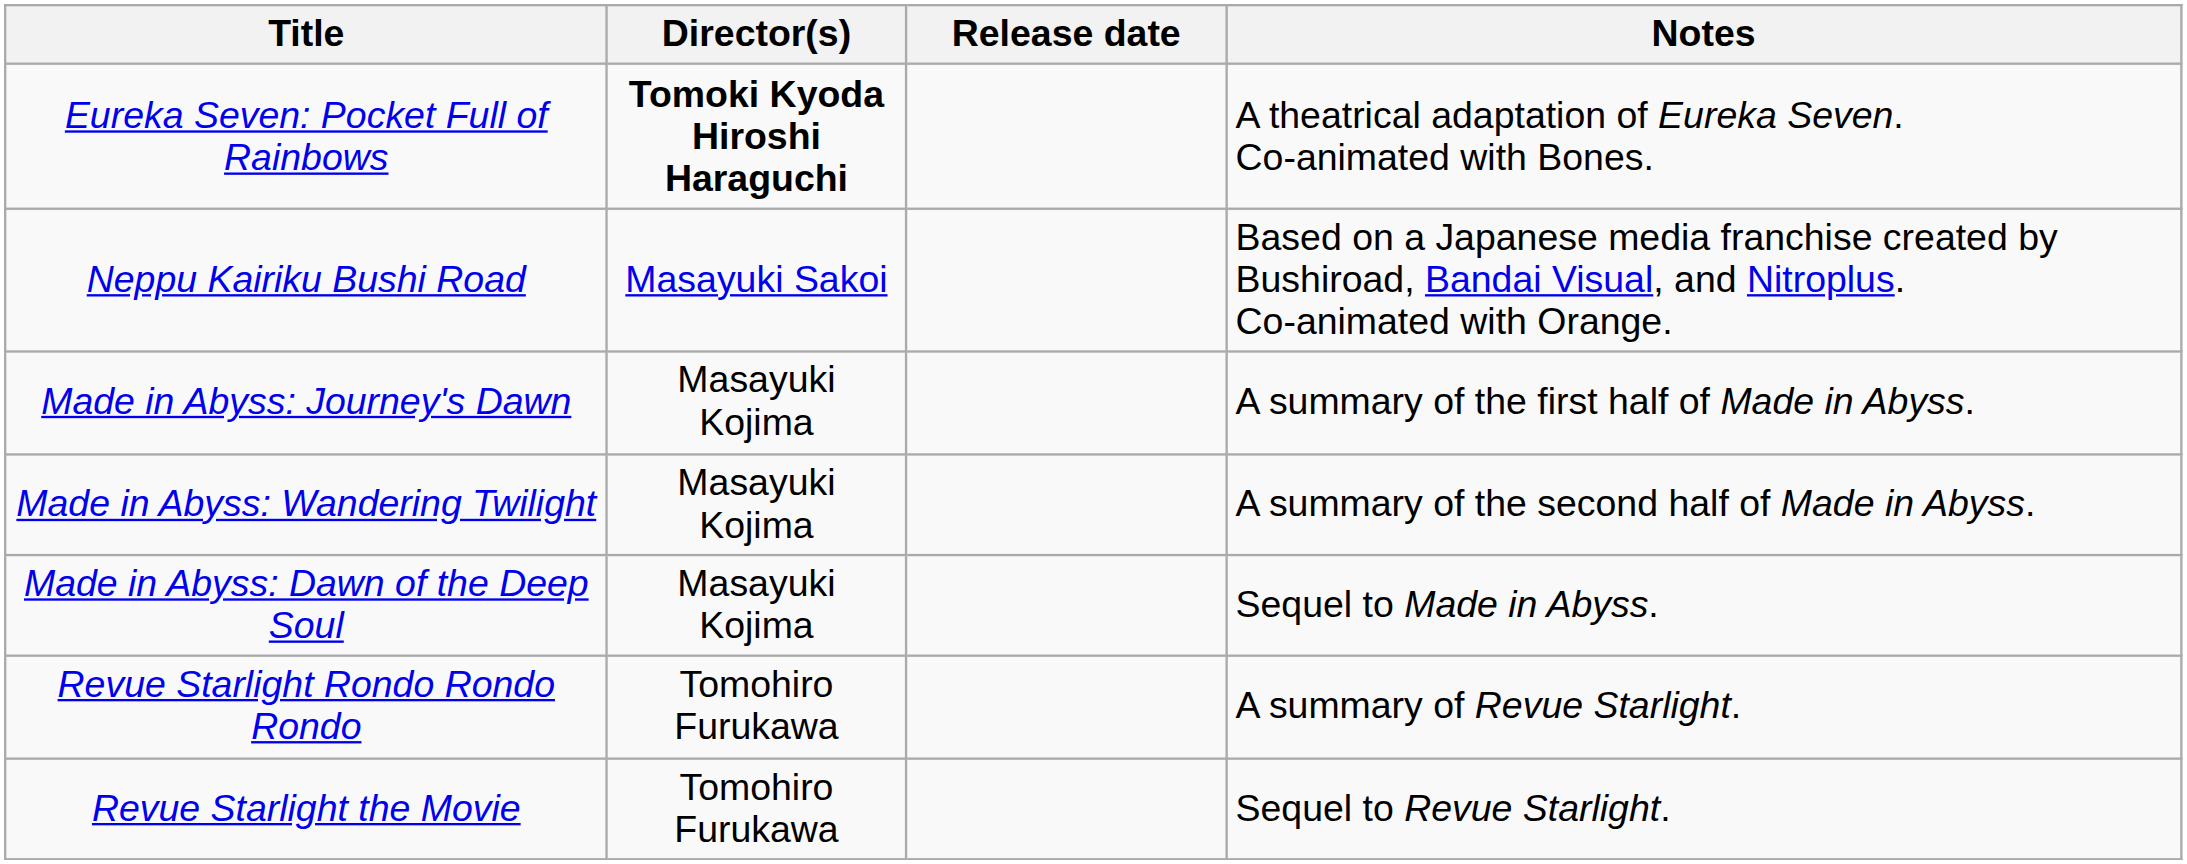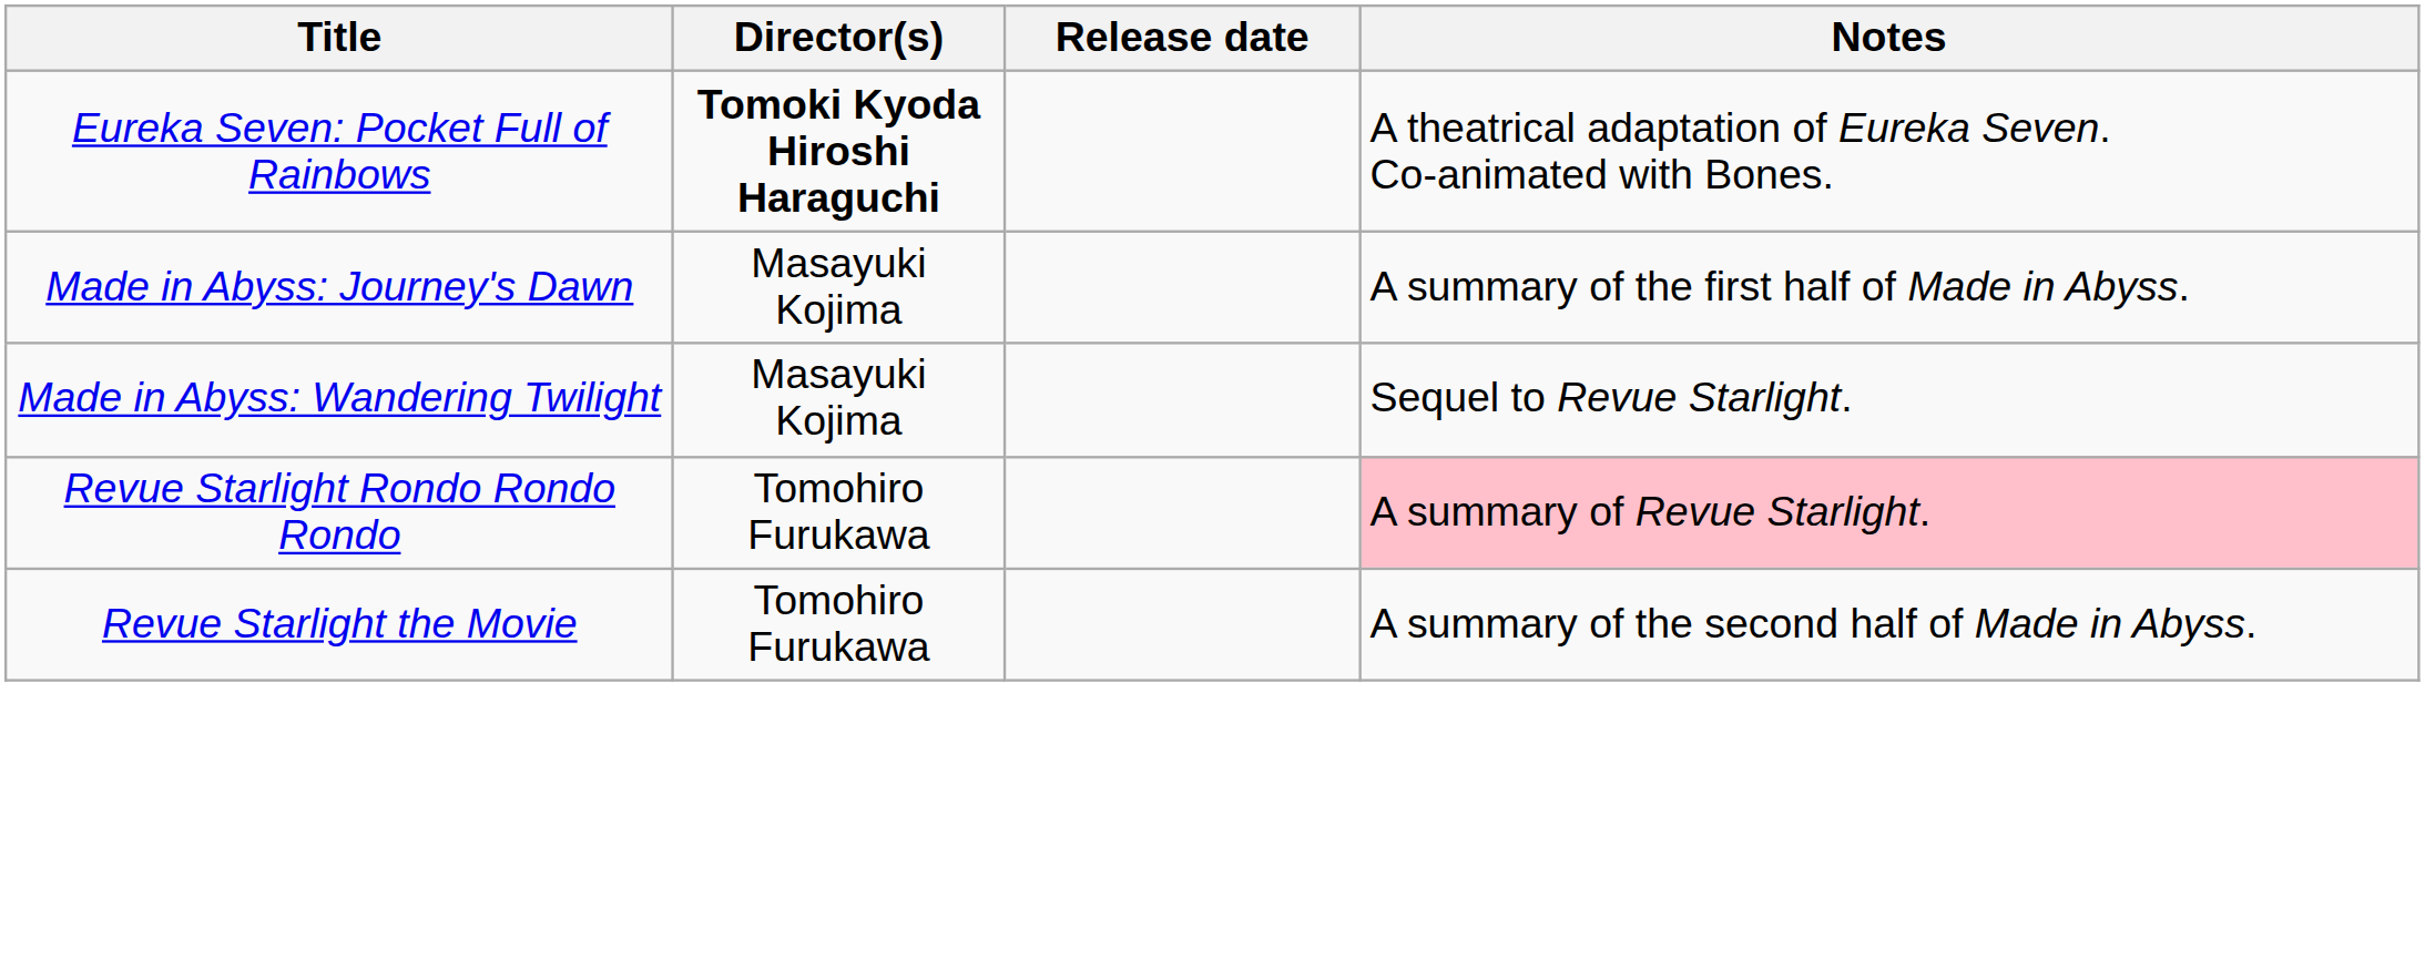- row: Neppu Kairiku Bushi Road | Masayuki Sakoi | Based on a Japanese media franchise created by Bushiroad, Bandai Visual, and Nitroplus. Co-animated with Orange.
Made in Abyss: Wandering Twilight | Notes: A summary of the second half of Made in Abyss. -> Sequel to Revue Starlight.
- row: Made in Abyss: Dawn of the Deep Soul | Masayuki Kojima | Sequel to Made in Abyss.
Revue Starlight Rondo Rondo Rondo | Notes: no background -> pink background
Revue Starlight the Movie | Notes: Sequel to Revue Starlight. -> A summary of the second half of Made in Abyss.
